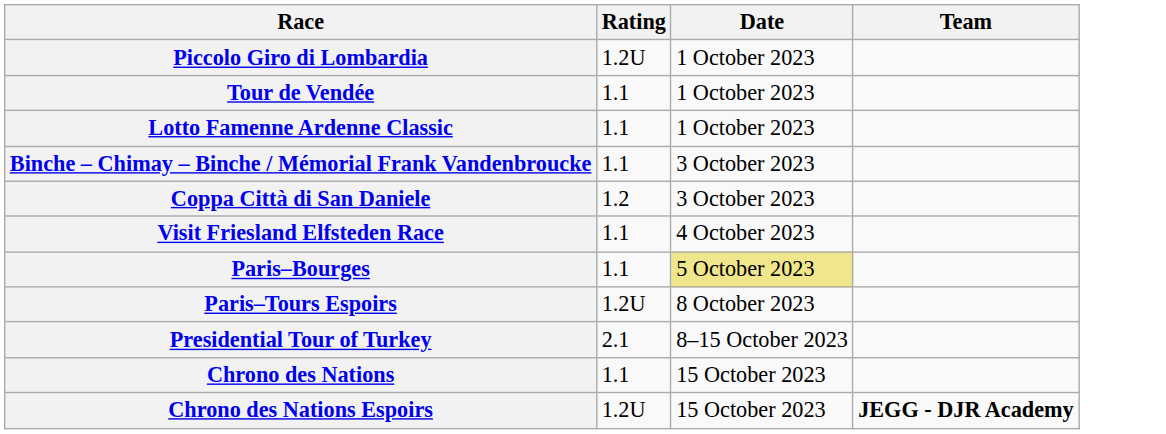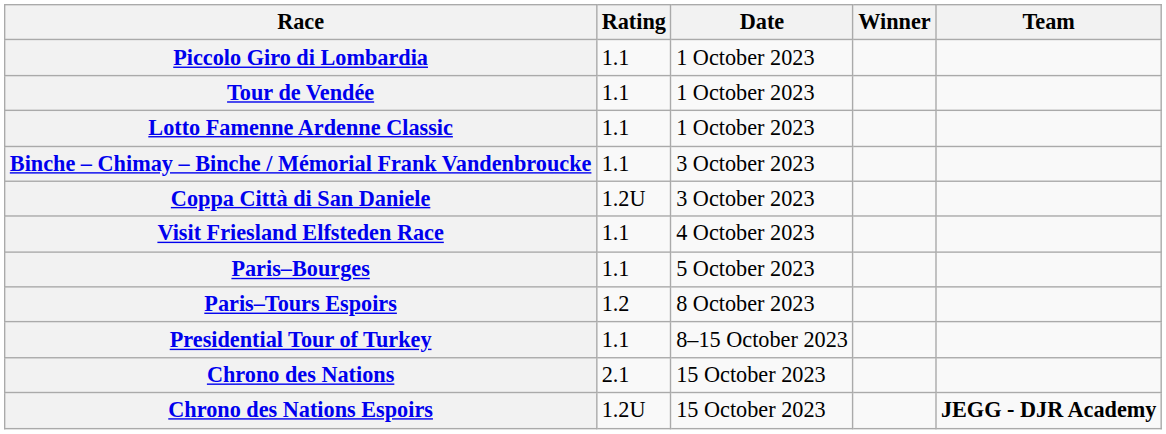+ column: Winner
Piccolo Giro di Lombardia | Rating: 1.2U -> 1.1
Coppa Città di San Daniele | Rating: 1.2 -> 1.2U
Paris–Bourges | Date: khaki background -> no background
Paris–Tours Espoirs | Rating: 1.2U -> 1.2
Presidential Tour of Turkey | Rating: 2.1 -> 1.1
Chrono des Nations | Rating: 1.1 -> 2.1
